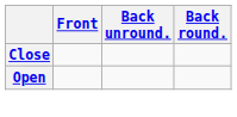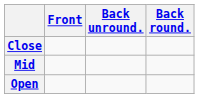+ row: Mid
